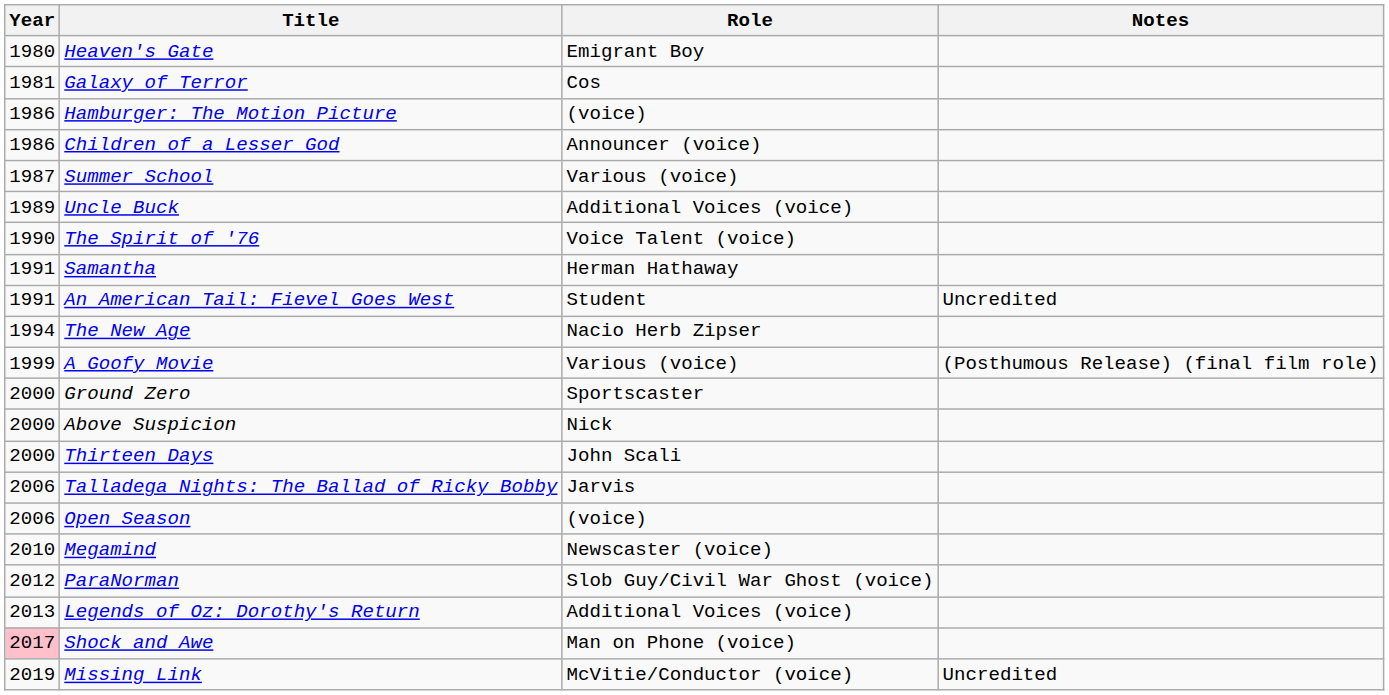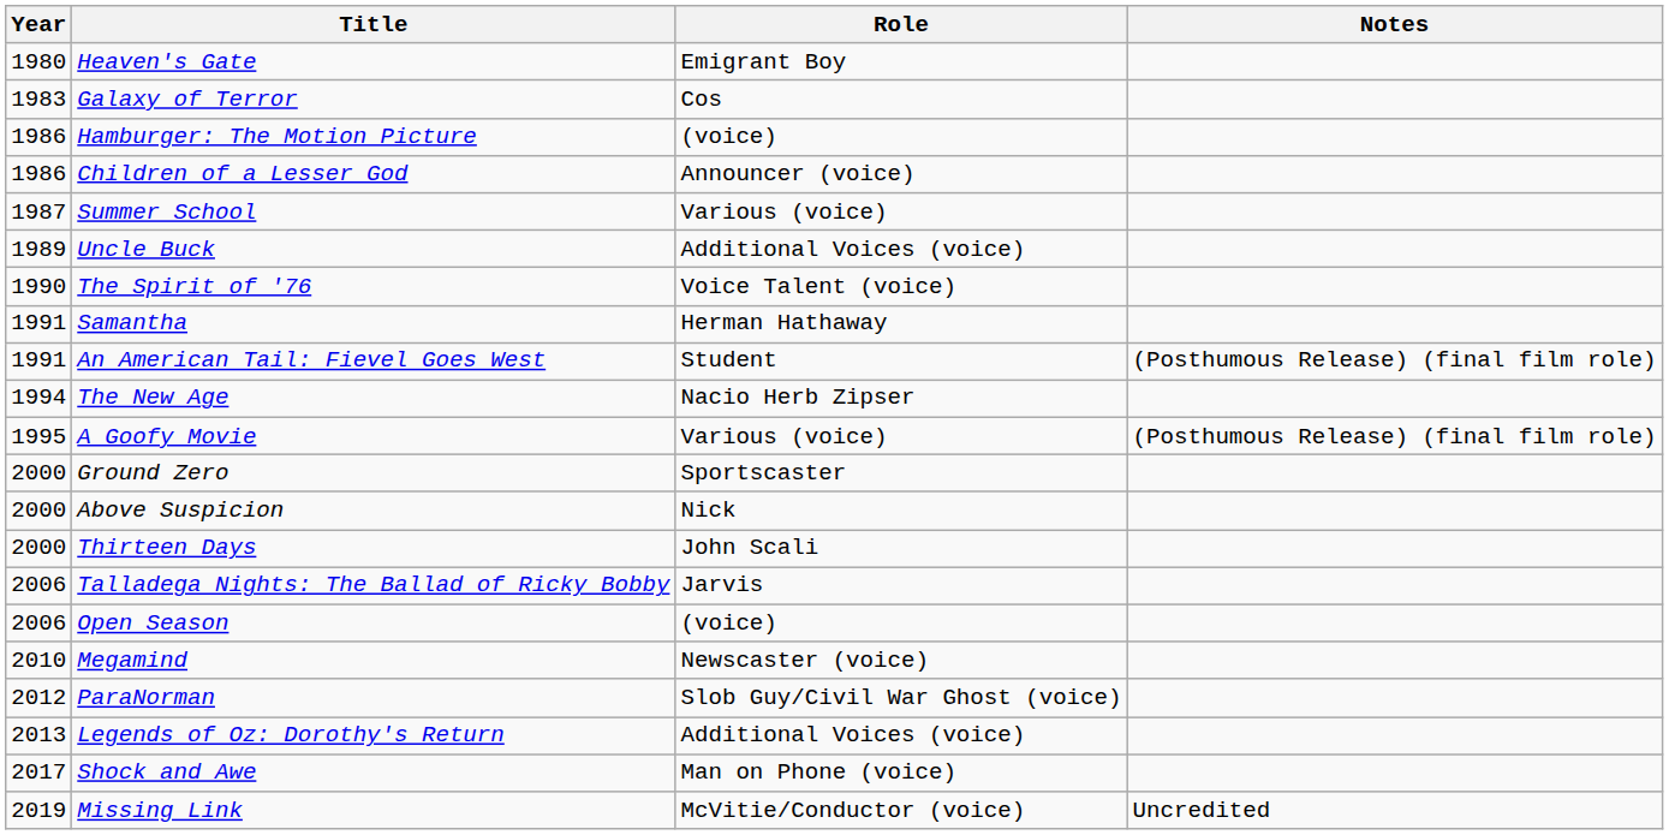Galaxy of Terror | Year: 1981 -> 1983
An American Tail: Fievel Goes West | Notes: Uncredited -> (Posthumous Release) (final film role)
A Goofy Movie | Year: 1999 -> 1995
Shock and Awe | Year: pink background -> no background
